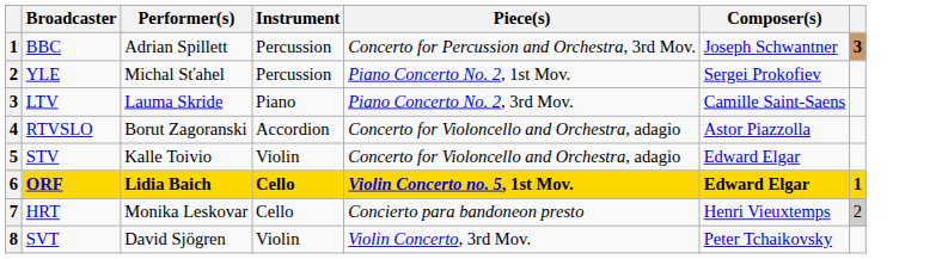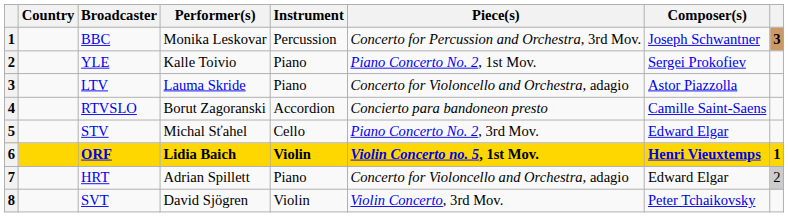+ column: Country
BBC | Performer(s): Adrian Spillett -> Monika Leskovar
YLE | Performer(s): Michal Sťahel -> Kalle Toivio
YLE | Instrument: Percussion -> Piano
LTV | Piece(s): Piano Concerto No. 2, 3rd Mov. -> Concerto for Violoncello and Orchestra, adagio
LTV | Composer(s): Camille Saint-Saens -> Astor Piazzolla
RTVSLO | Piece(s): Concerto for Violoncello and Orchestra, adagio -> Concierto para bandoneon presto
RTVSLO | Composer(s): Astor Piazzolla -> Camille Saint-Saens
STV | Performer(s): Kalle Toivio -> Michal Sťahel
STV | Instrument: Violin -> Cello
STV | Piece(s): Concerto for Violoncello and Orchestra, adagio -> Piano Concerto No. 2, 3rd Mov.
ORF | Instrument: Cello -> Violin
ORF | Composer(s): Edward Elgar -> Henri Vieuxtemps
HRT | Performer(s): Monika Leskovar -> Adrian Spillett
HRT | Instrument: Cello -> Piano
HRT | Piece(s): Concierto para bandoneon presto -> Concerto for Violoncello and Orchestra, adagio
HRT | Composer(s): Henri Vieuxtemps -> Edward Elgar
